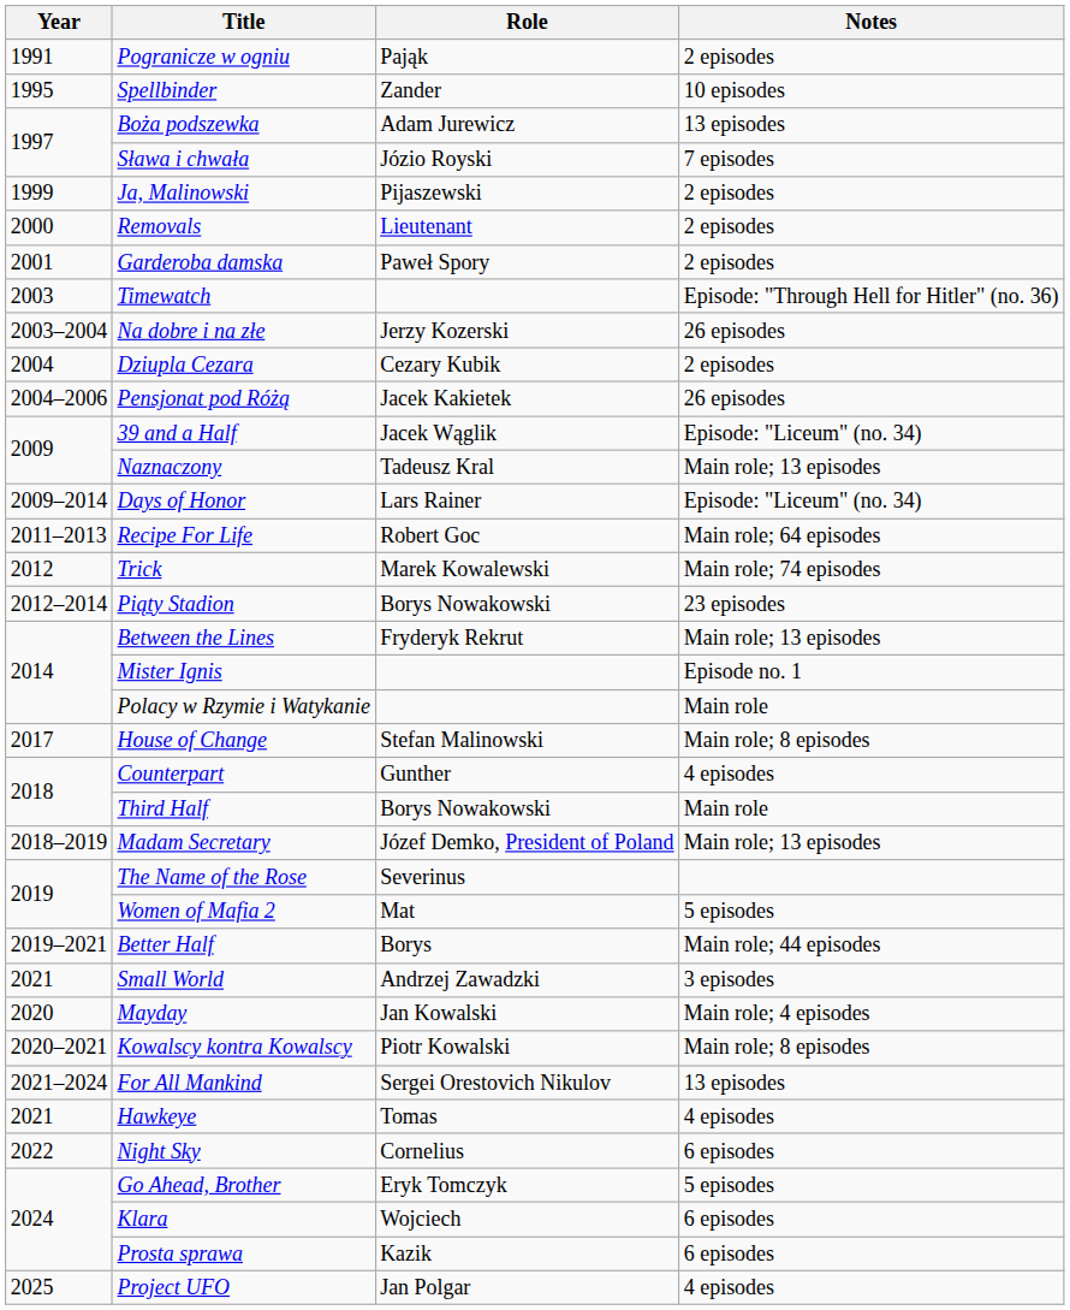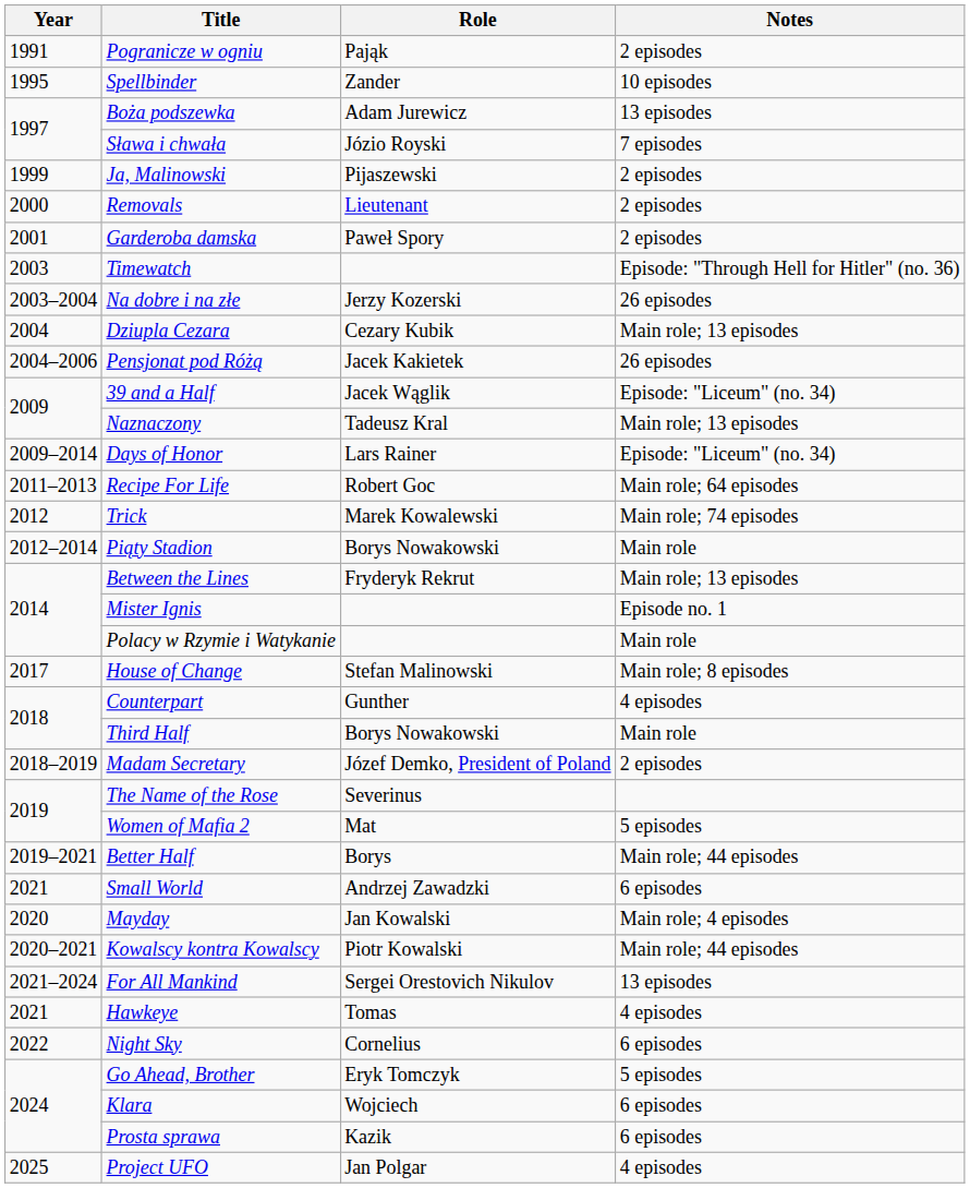Dziupla Cezara | Notes: 2 episodes -> Main role; 13 episodes
Piąty Stadion | Notes: 23 episodes -> Main role
Madam Secretary | Notes: Main role; 13 episodes -> 2 episodes
Small World | Notes: 3 episodes -> 6 episodes
Kowalscy kontra Kowalscy | Notes: Main role; 8 episodes -> Main role; 44 episodes
